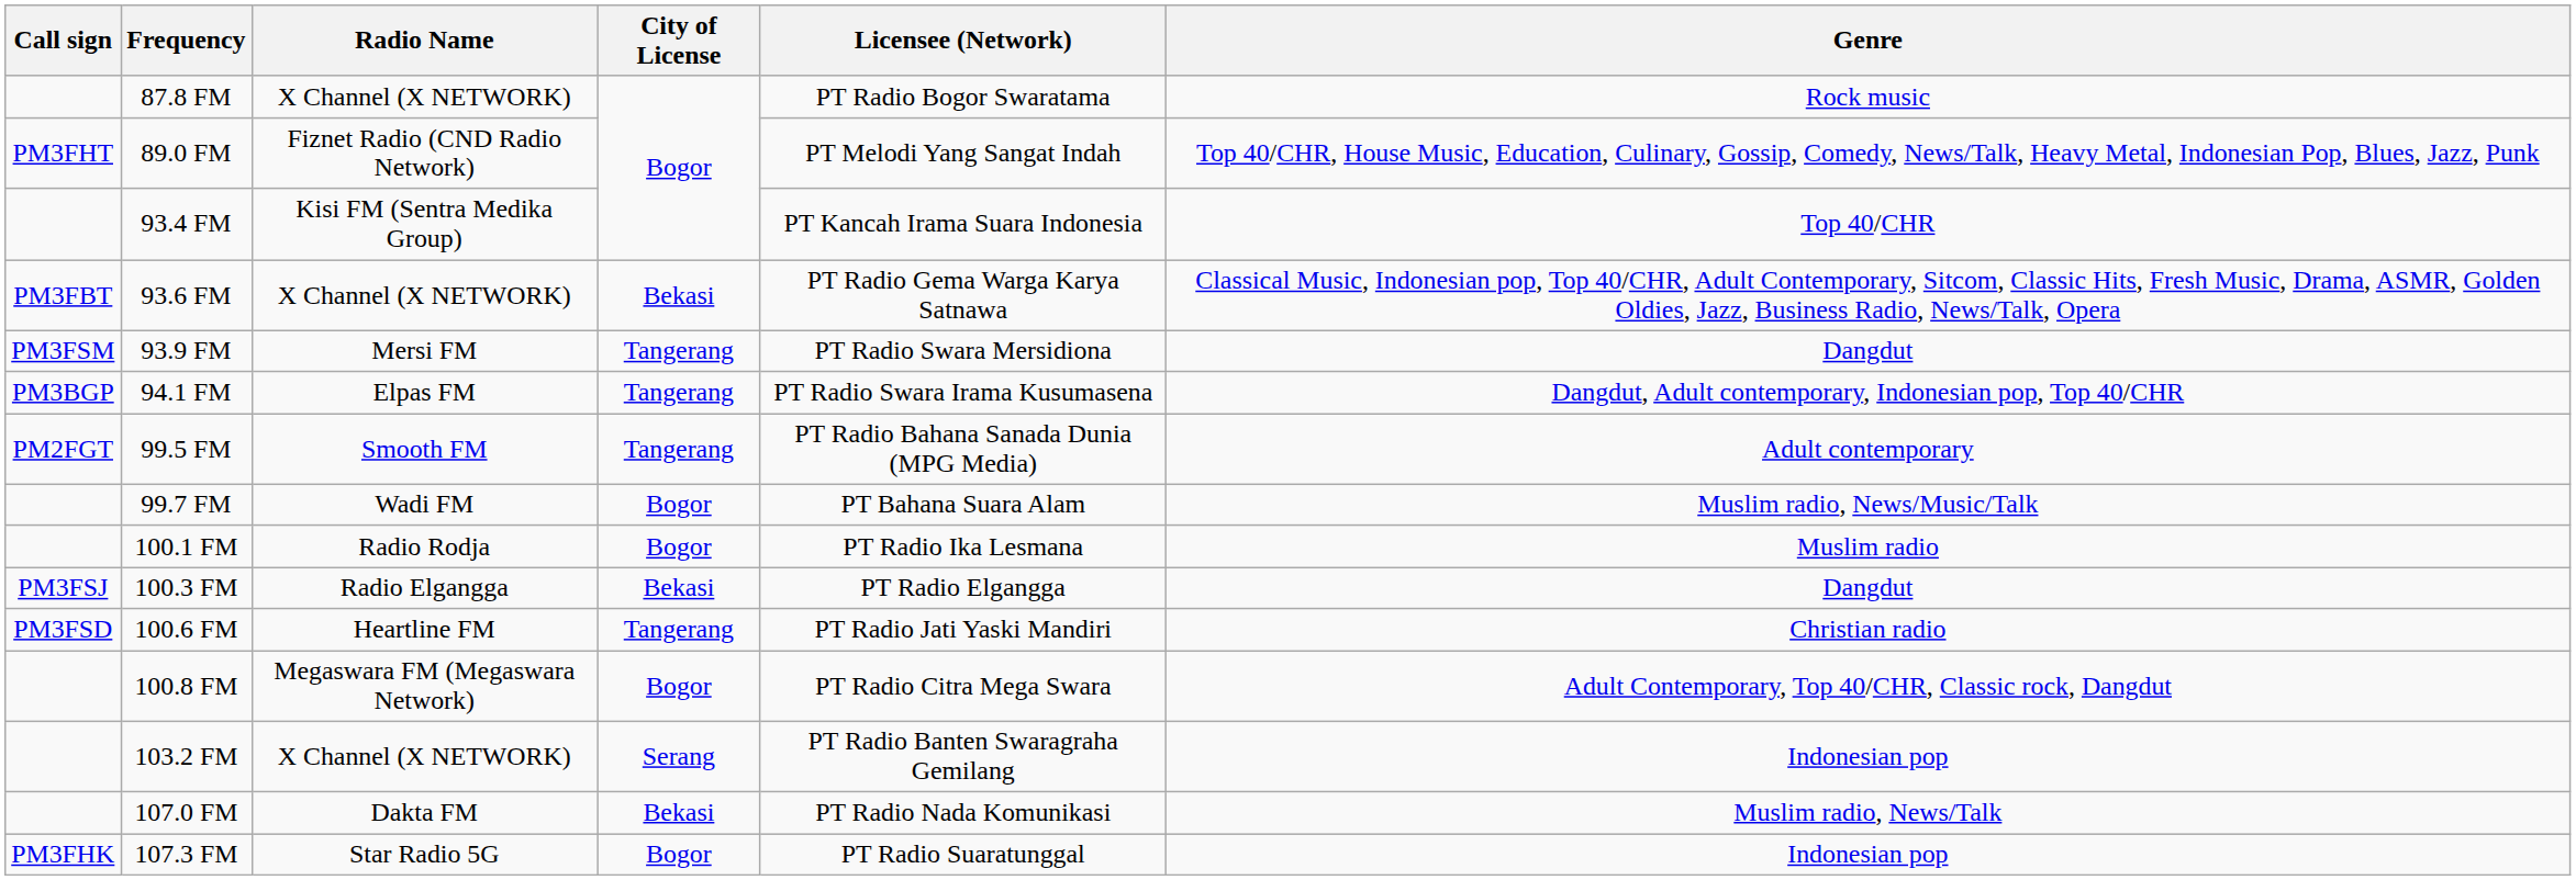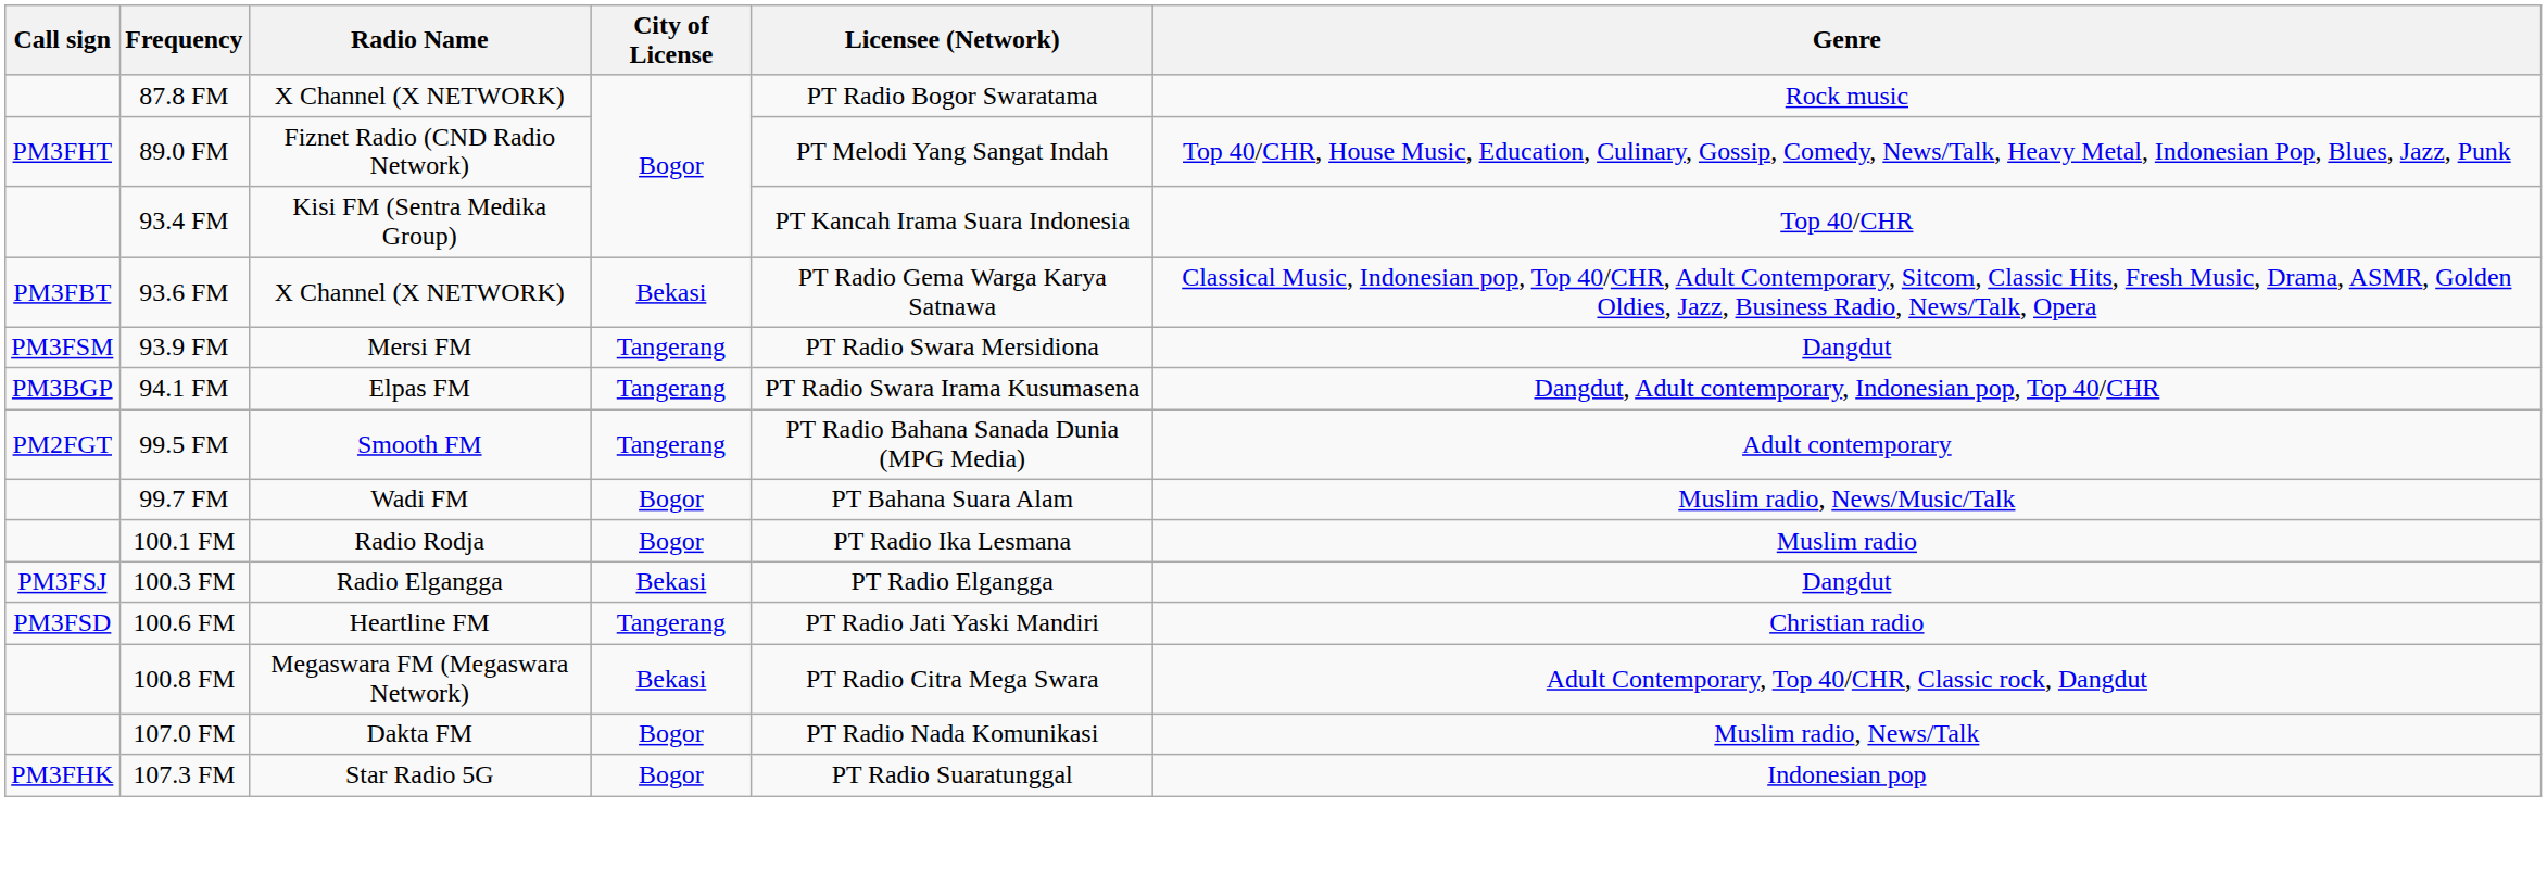100.8 FM | City of License: Bogor -> Bekasi
- row: 103.2 FM | X Channel (X NETWORK) | Serang | PT Radio Banten Swaragraha Gemilang | Indonesian pop
107.0 FM | City of License: Bekasi -> Bogor
